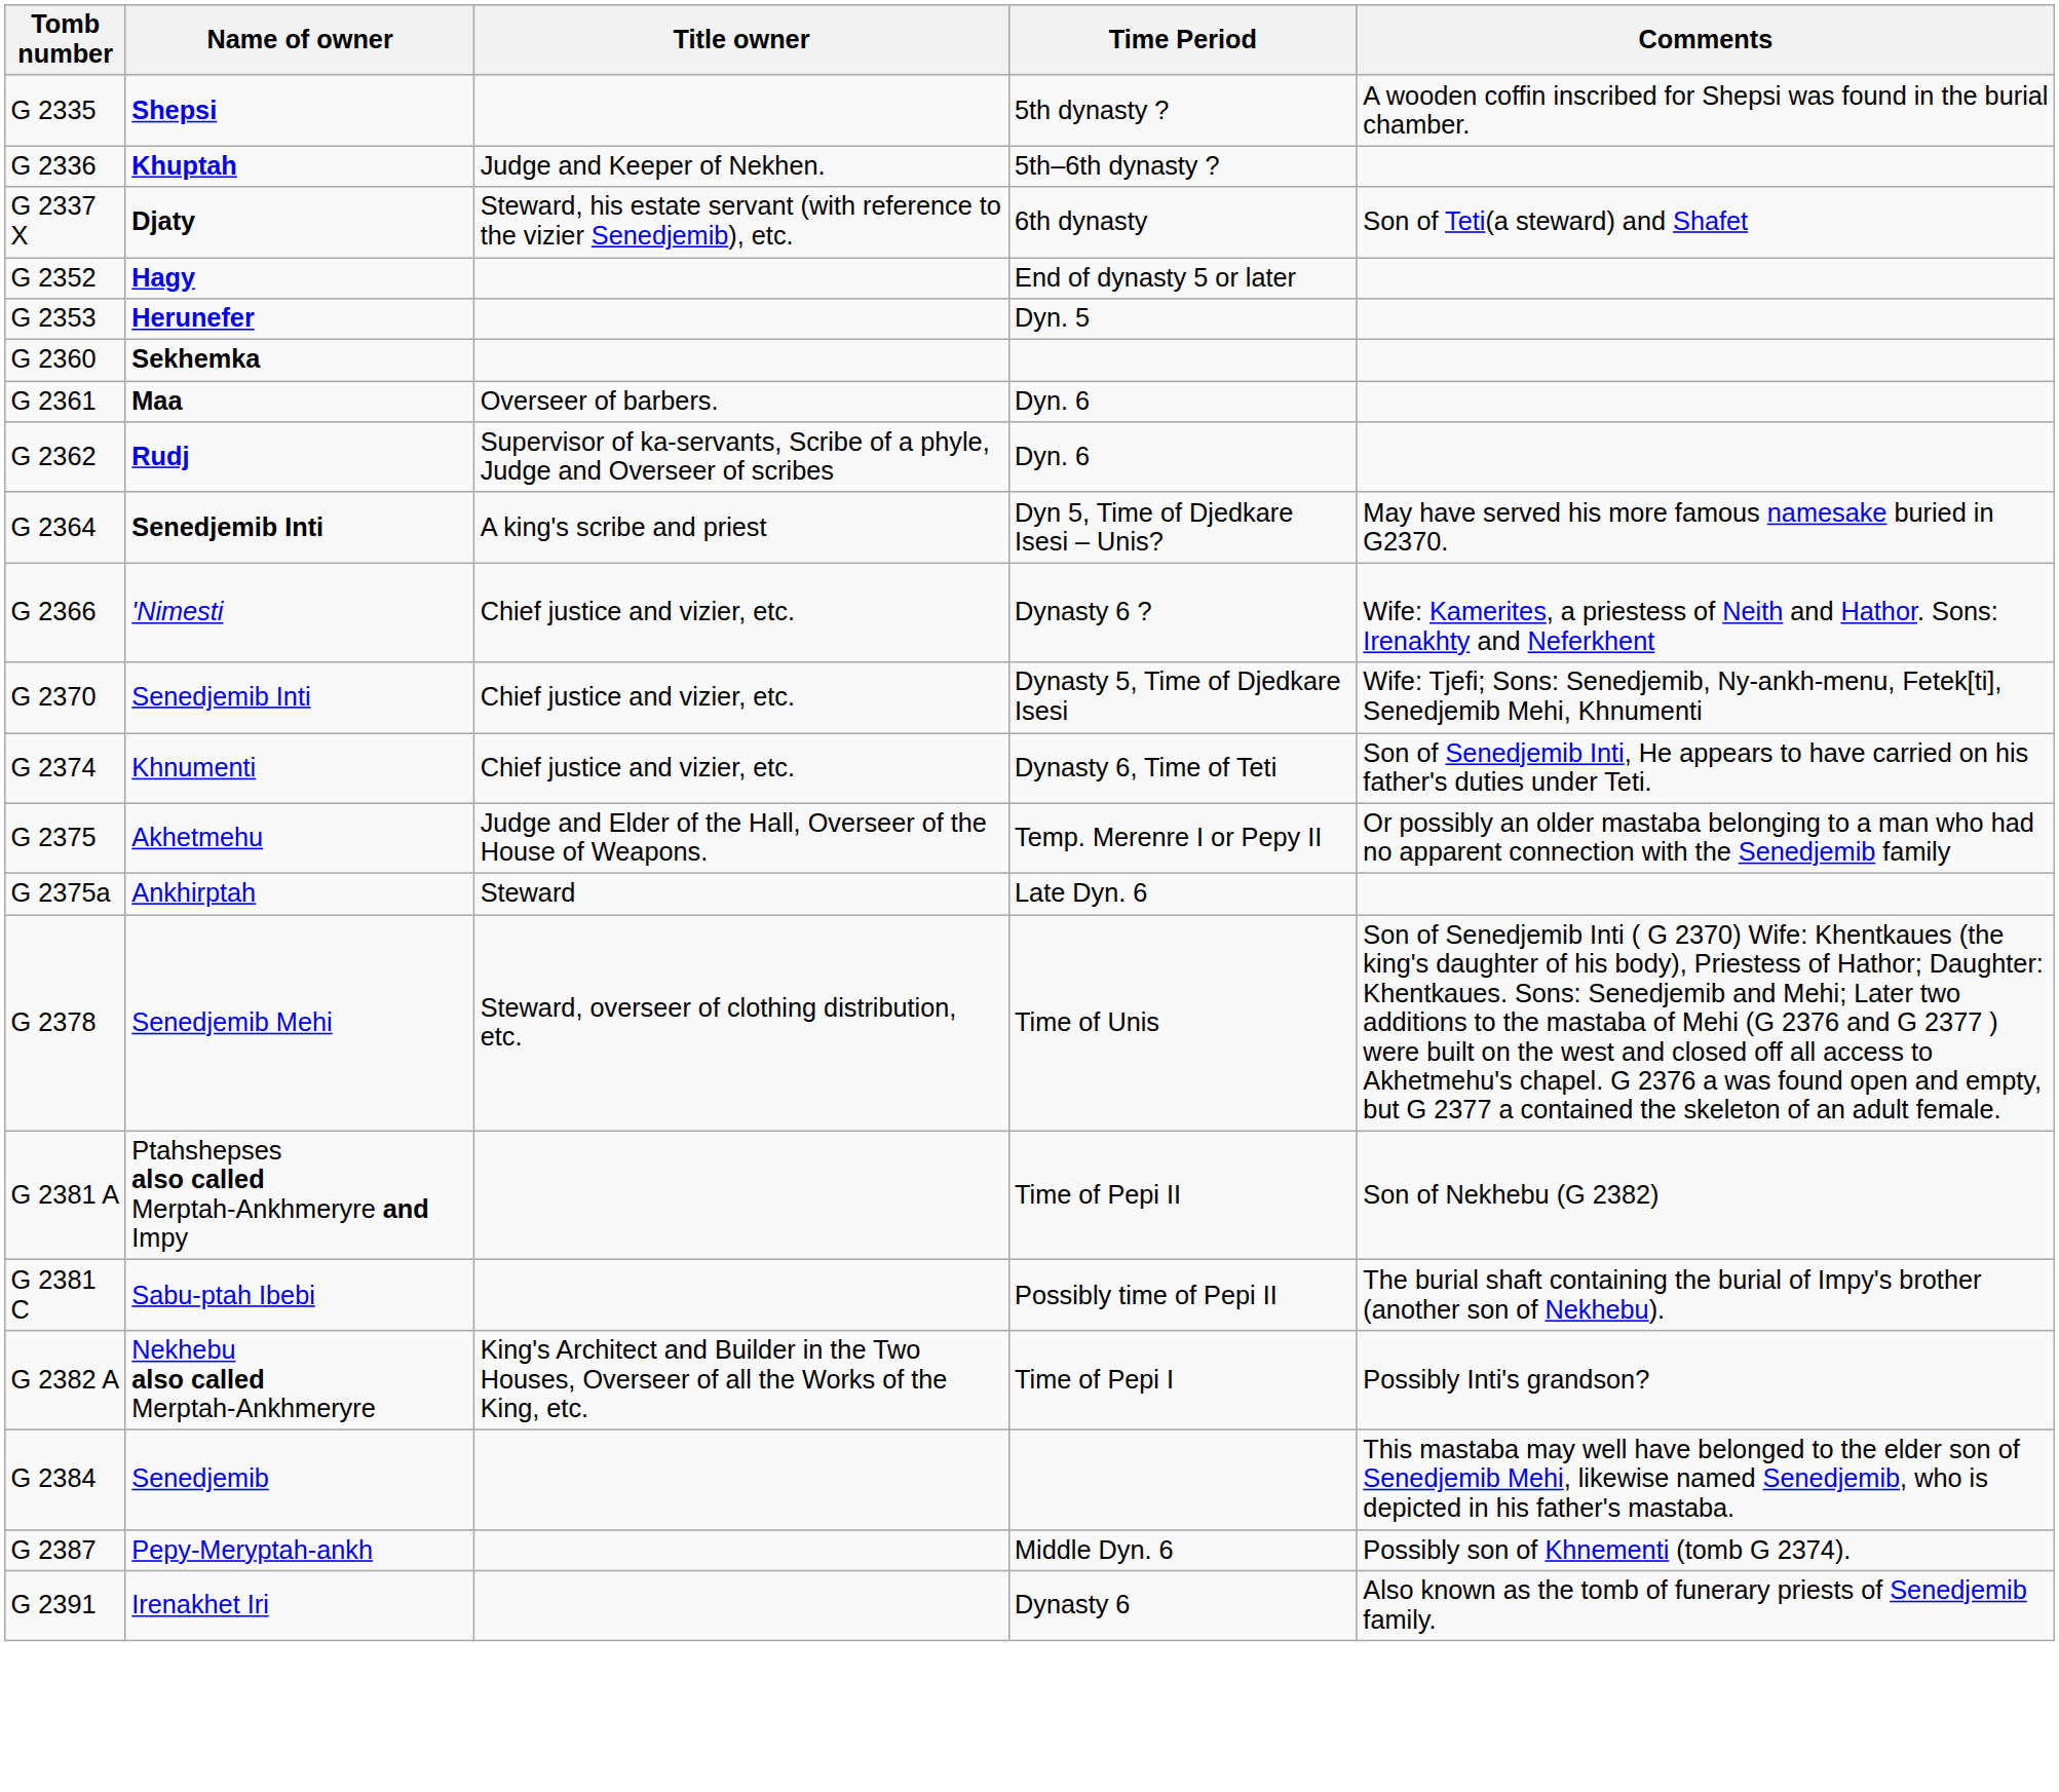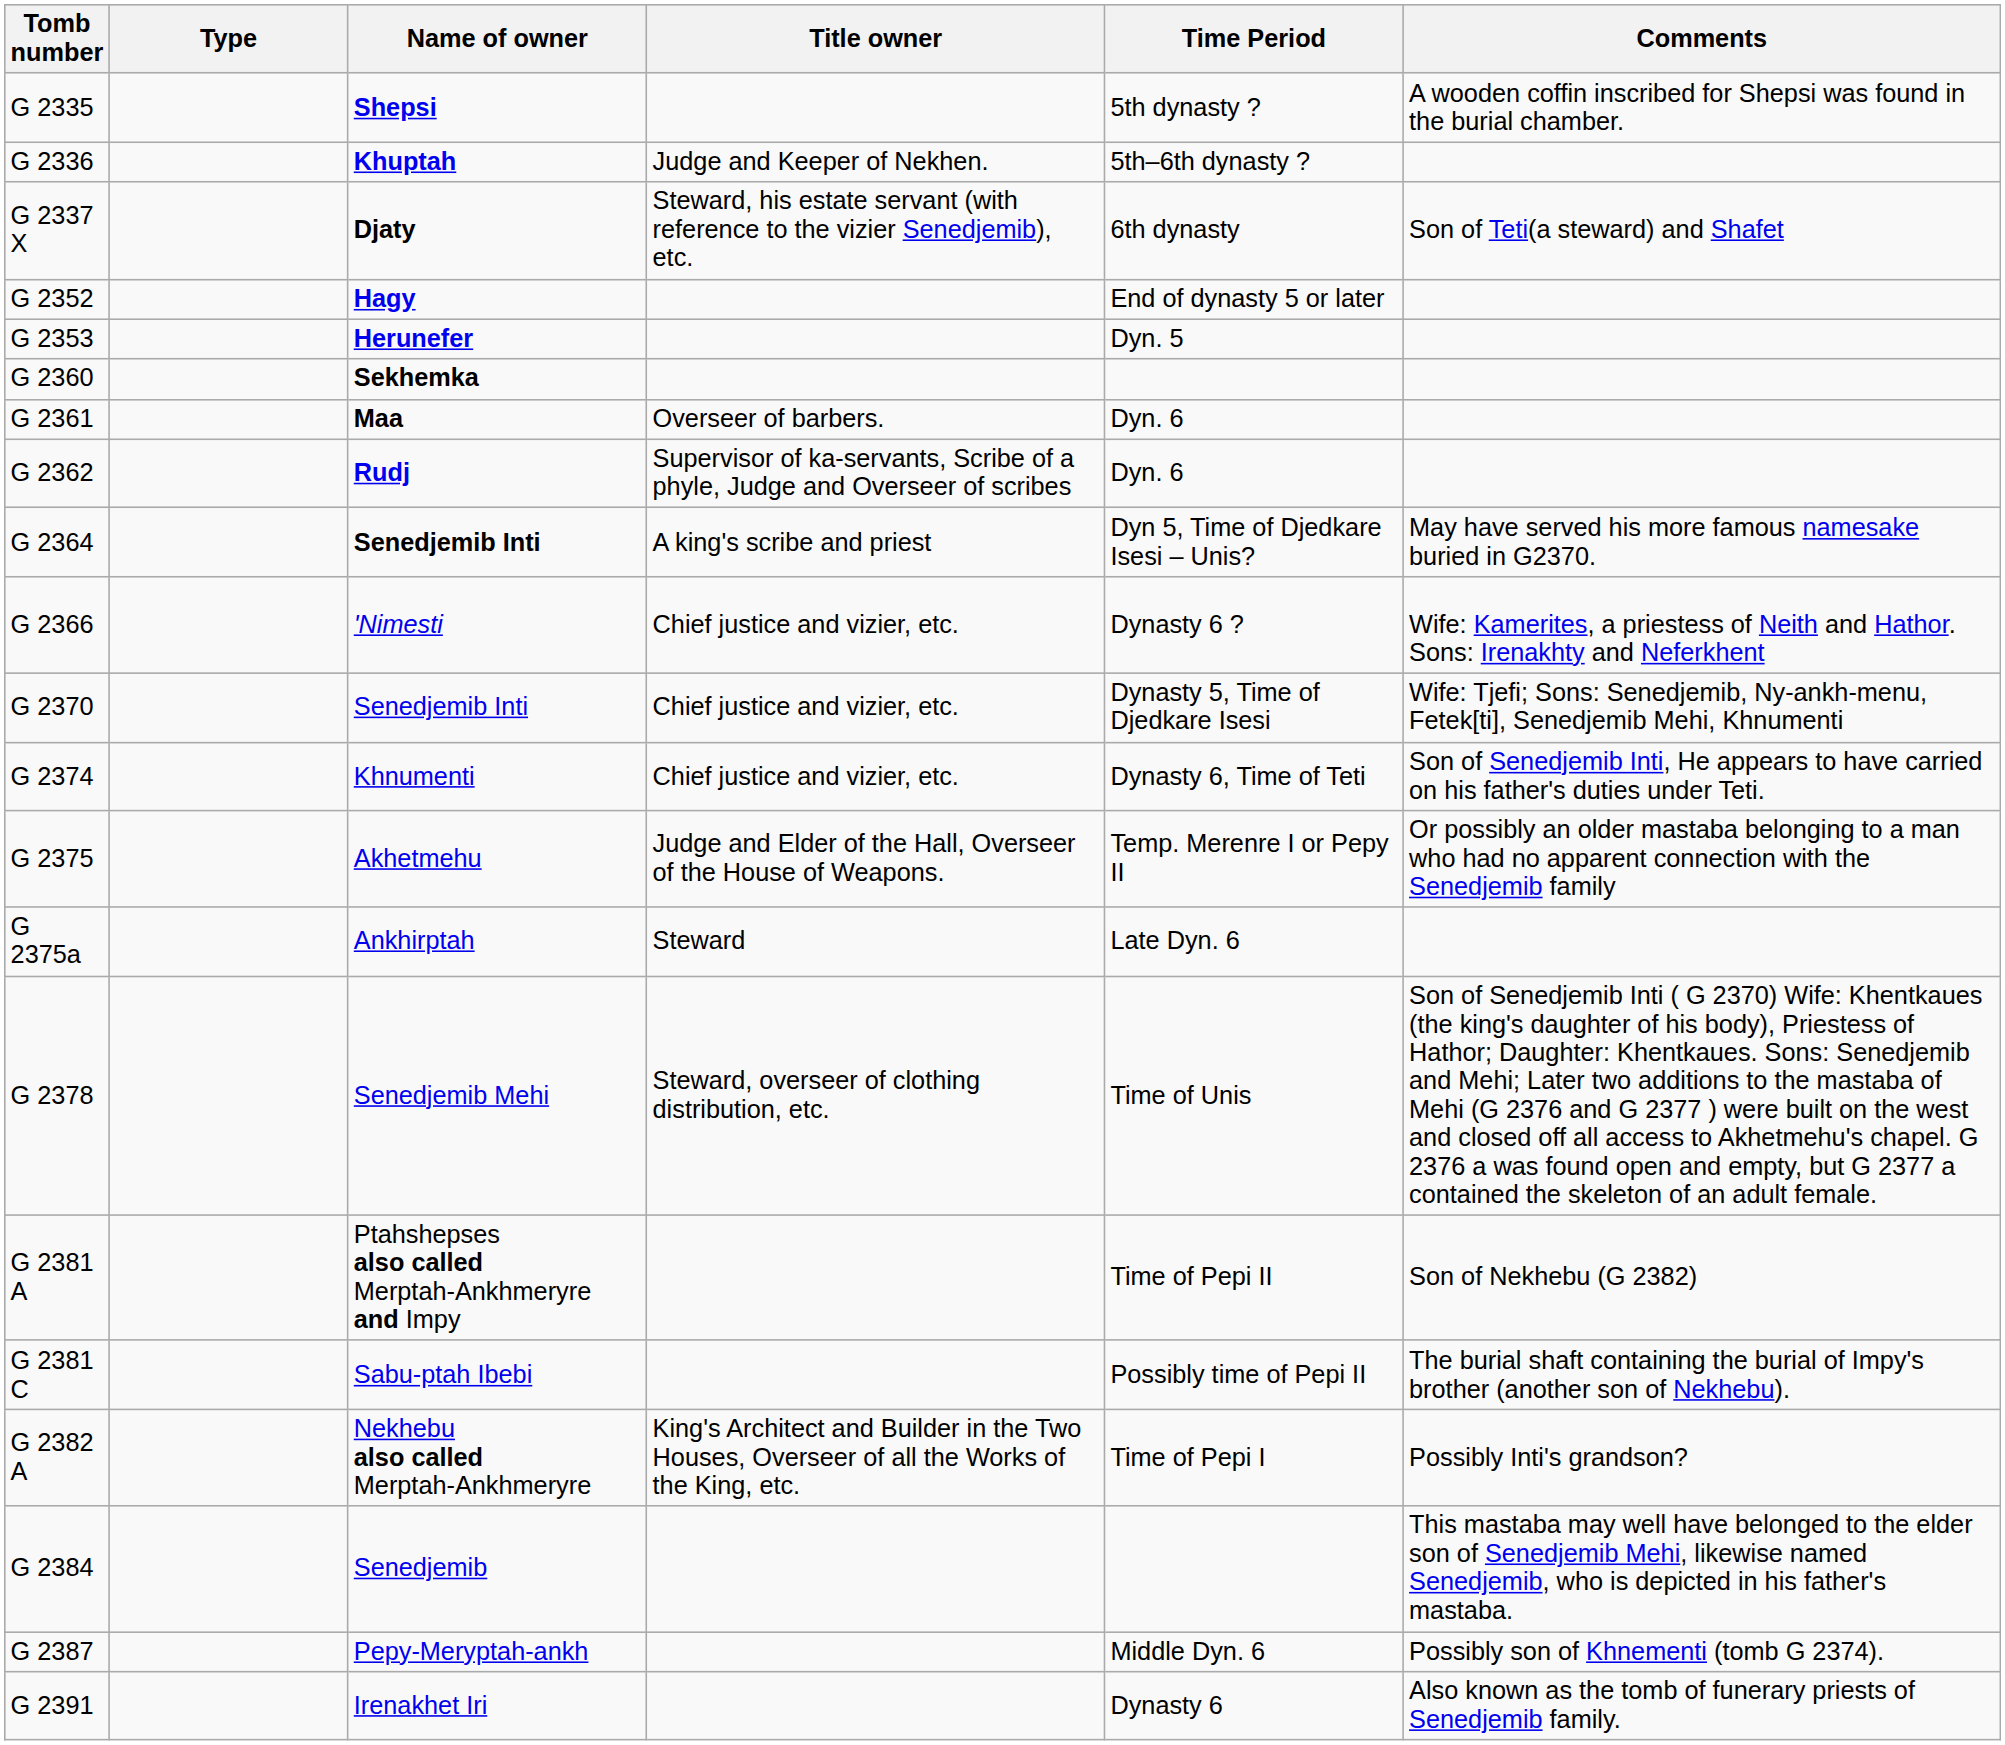+ column: Type
